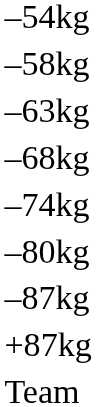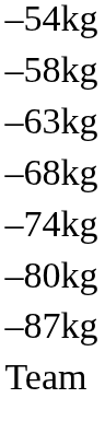- row: +87kg
